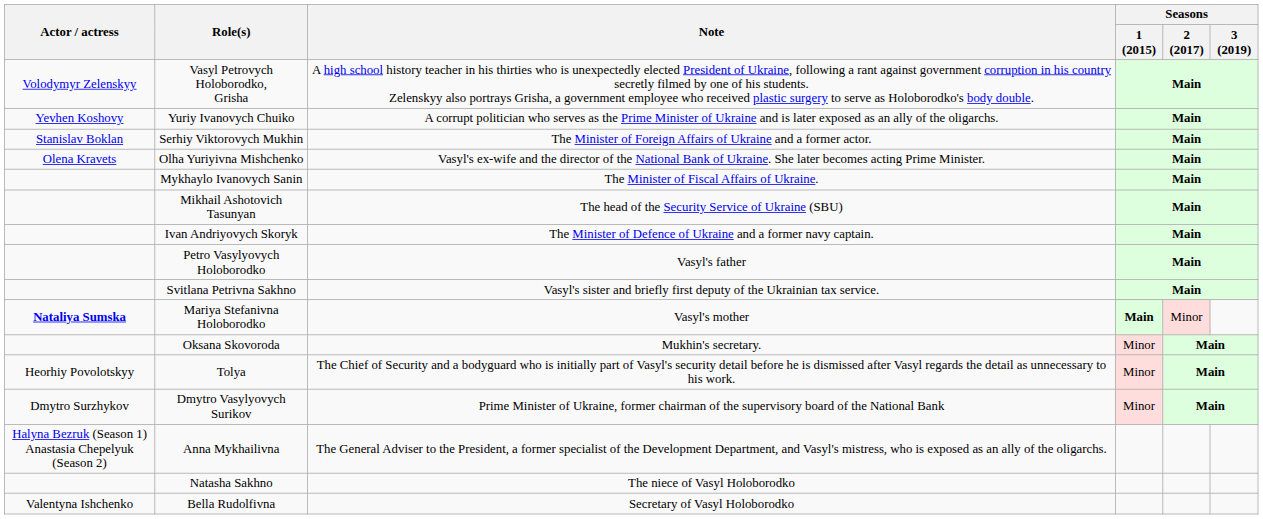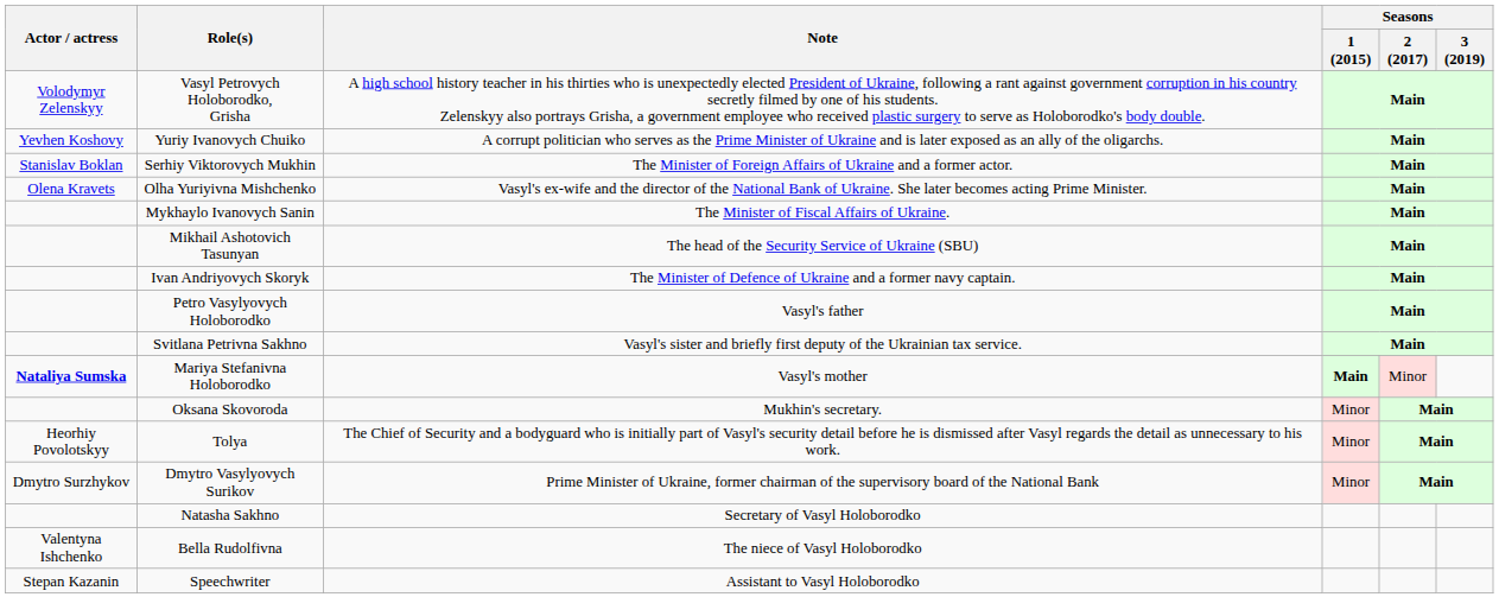- row: Halyna Bezruk (Season 1) Anastasia Chepelyuk (Season 2) | Anna Mykhailivna | The General Adviser to the President, a former specialist of the Development Department, and Vasyl's mistress, who is exposed as an ally of the oligarchs.
Natasha Sakhno | Note: The niece of Vasyl Holoborodko -> Secretary of Vasyl Holoborodko
Bella Rudolfivna | Note: Secretary of Vasyl Holoborodko -> The niece of Vasyl Holoborodko
+ row: Stepan Kazanin | Speechwriter | Assistant to Vasyl Holoborodko
